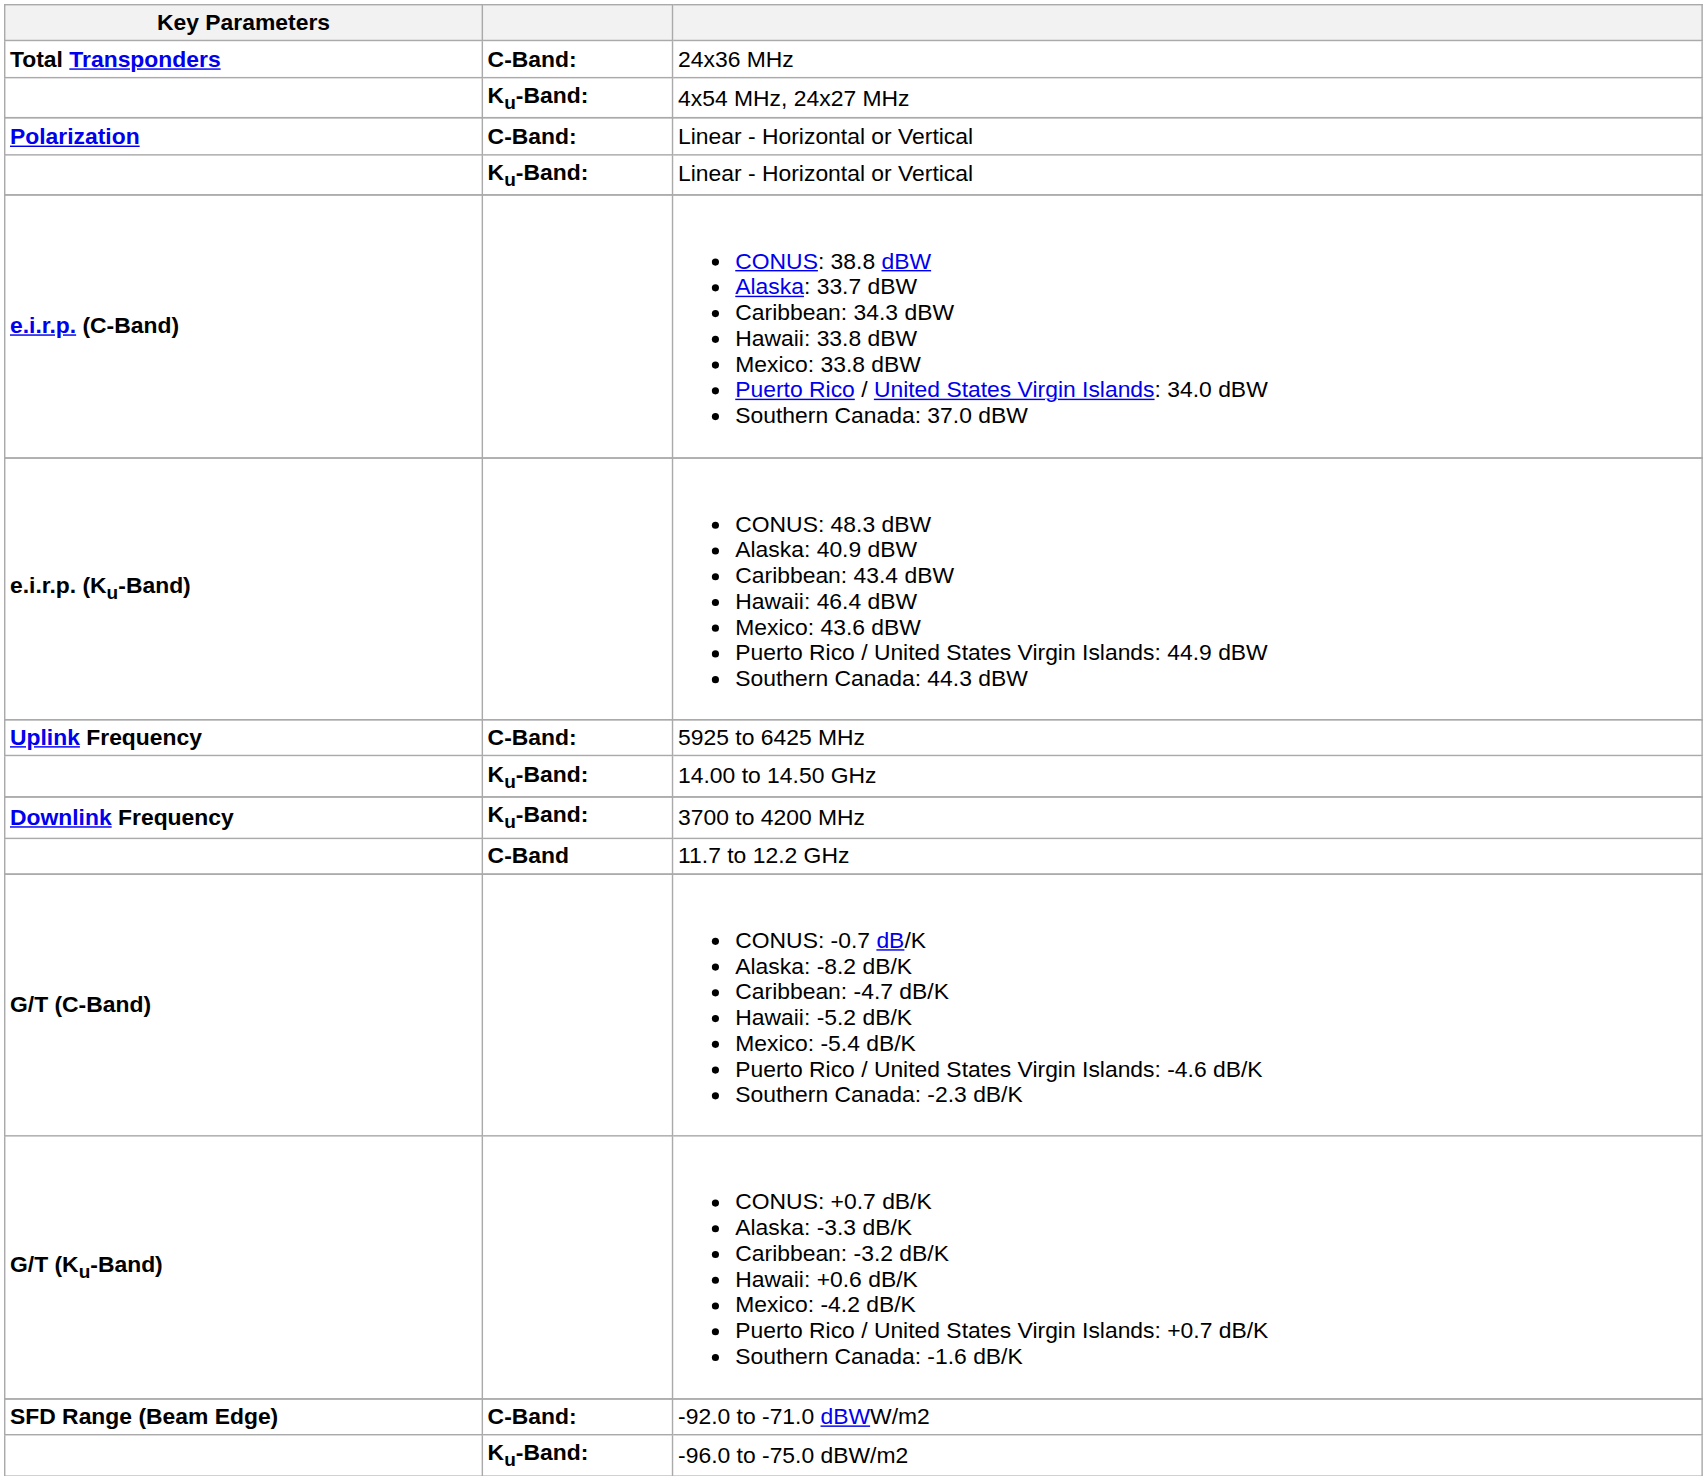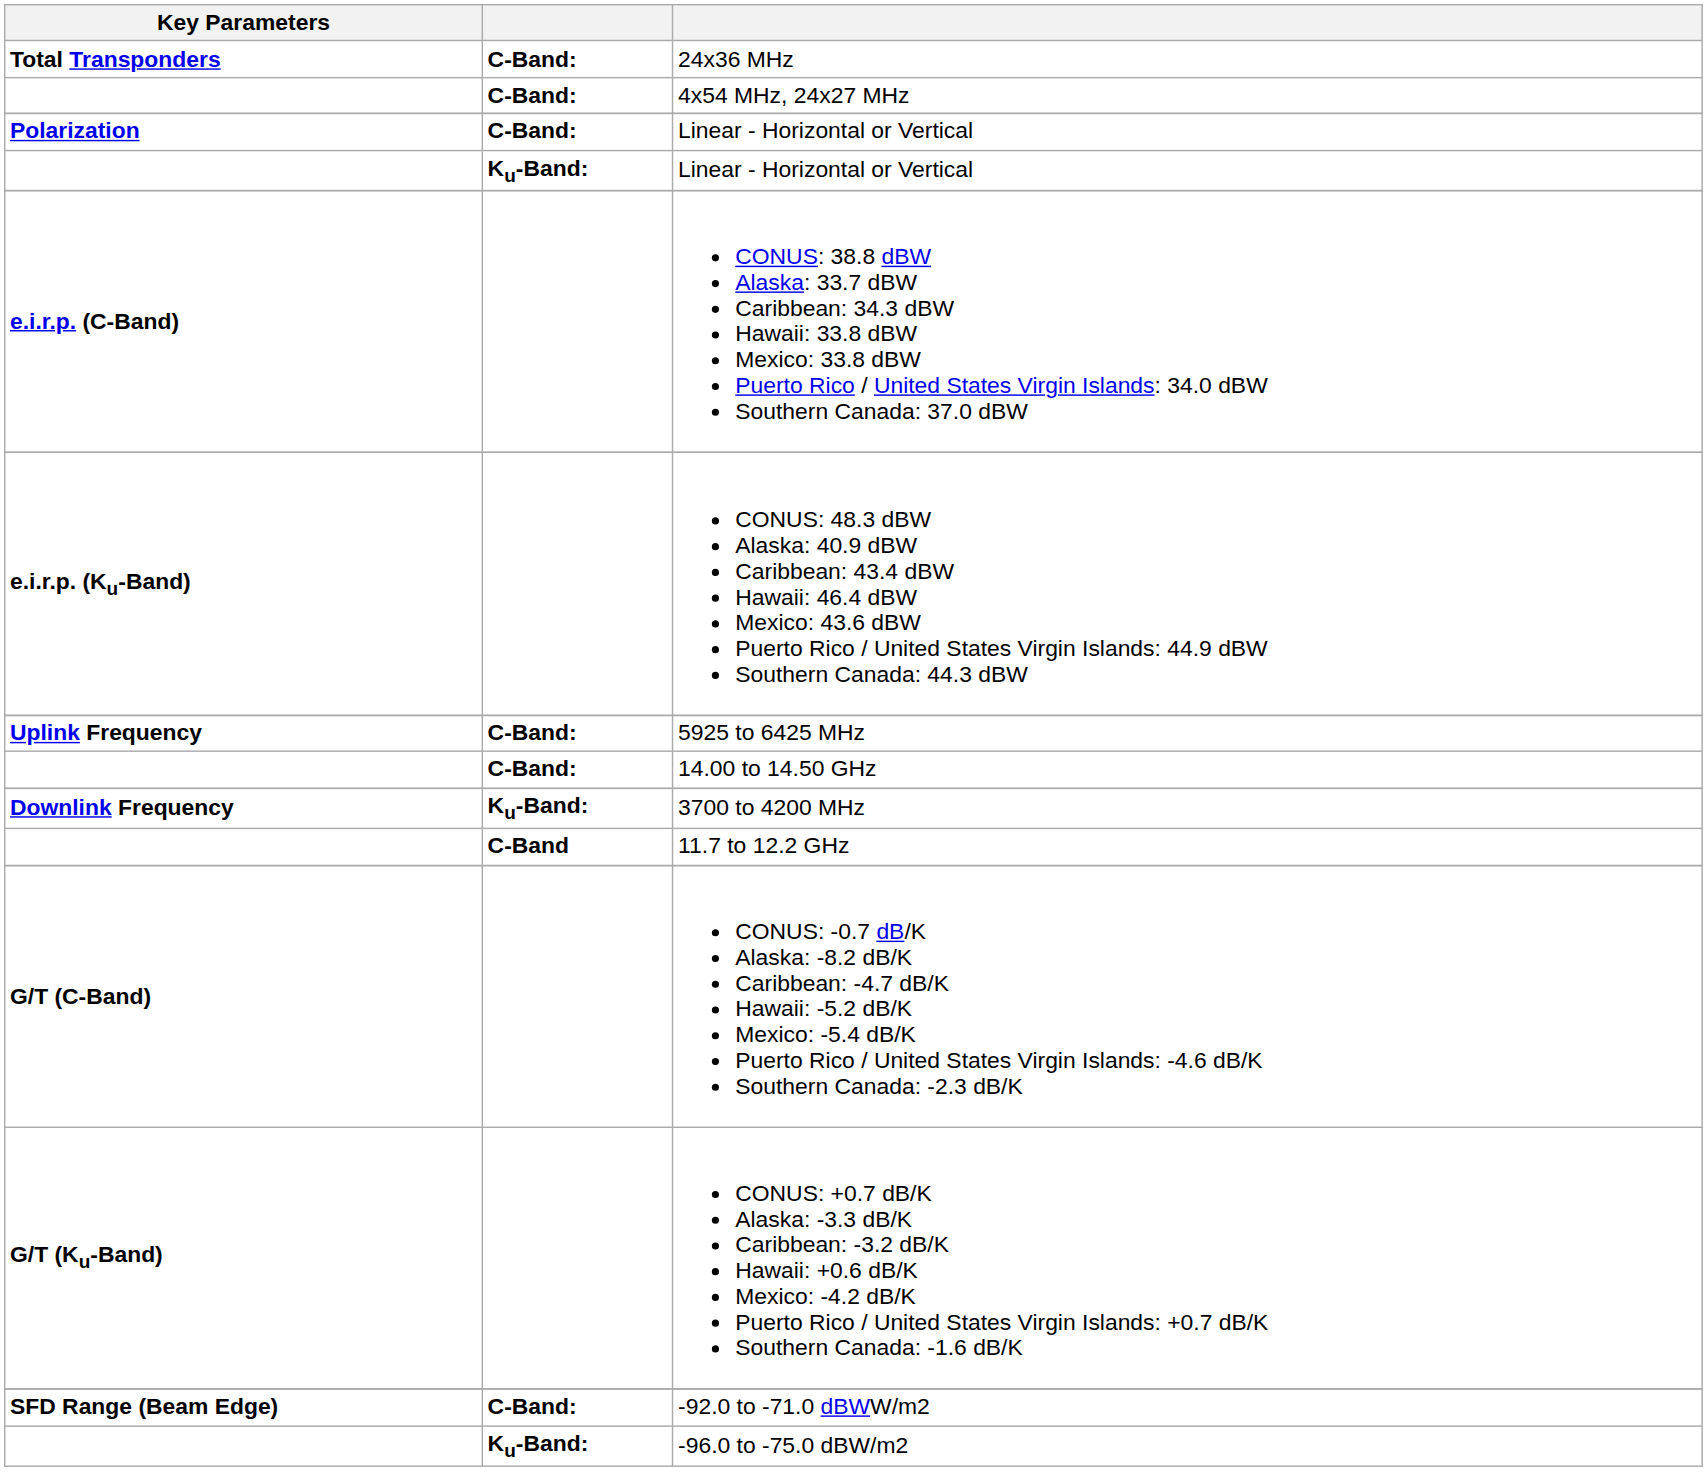4x54 MHz, 24x27 MHz | column 2: Ku-Band: -> C-Band:
14.00 to 14.50 GHz | column 2: Ku-Band: -> C-Band:
